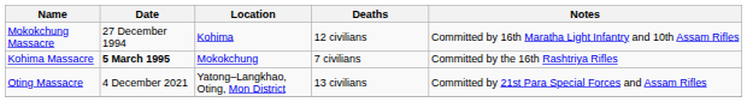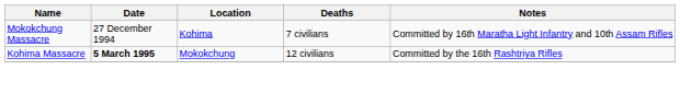Mokokchung Massacre | Deaths: 12 civilians -> 7 civilians
Kohima Massacre | Deaths: 7 civilians -> 12 civilians
- row: Oting Massacre | 4 December 2021 | Yatong–Langkhao, Oting, Mon District | 13 civilians | Committed by 21st Para Special Forces and Assam Rifles
